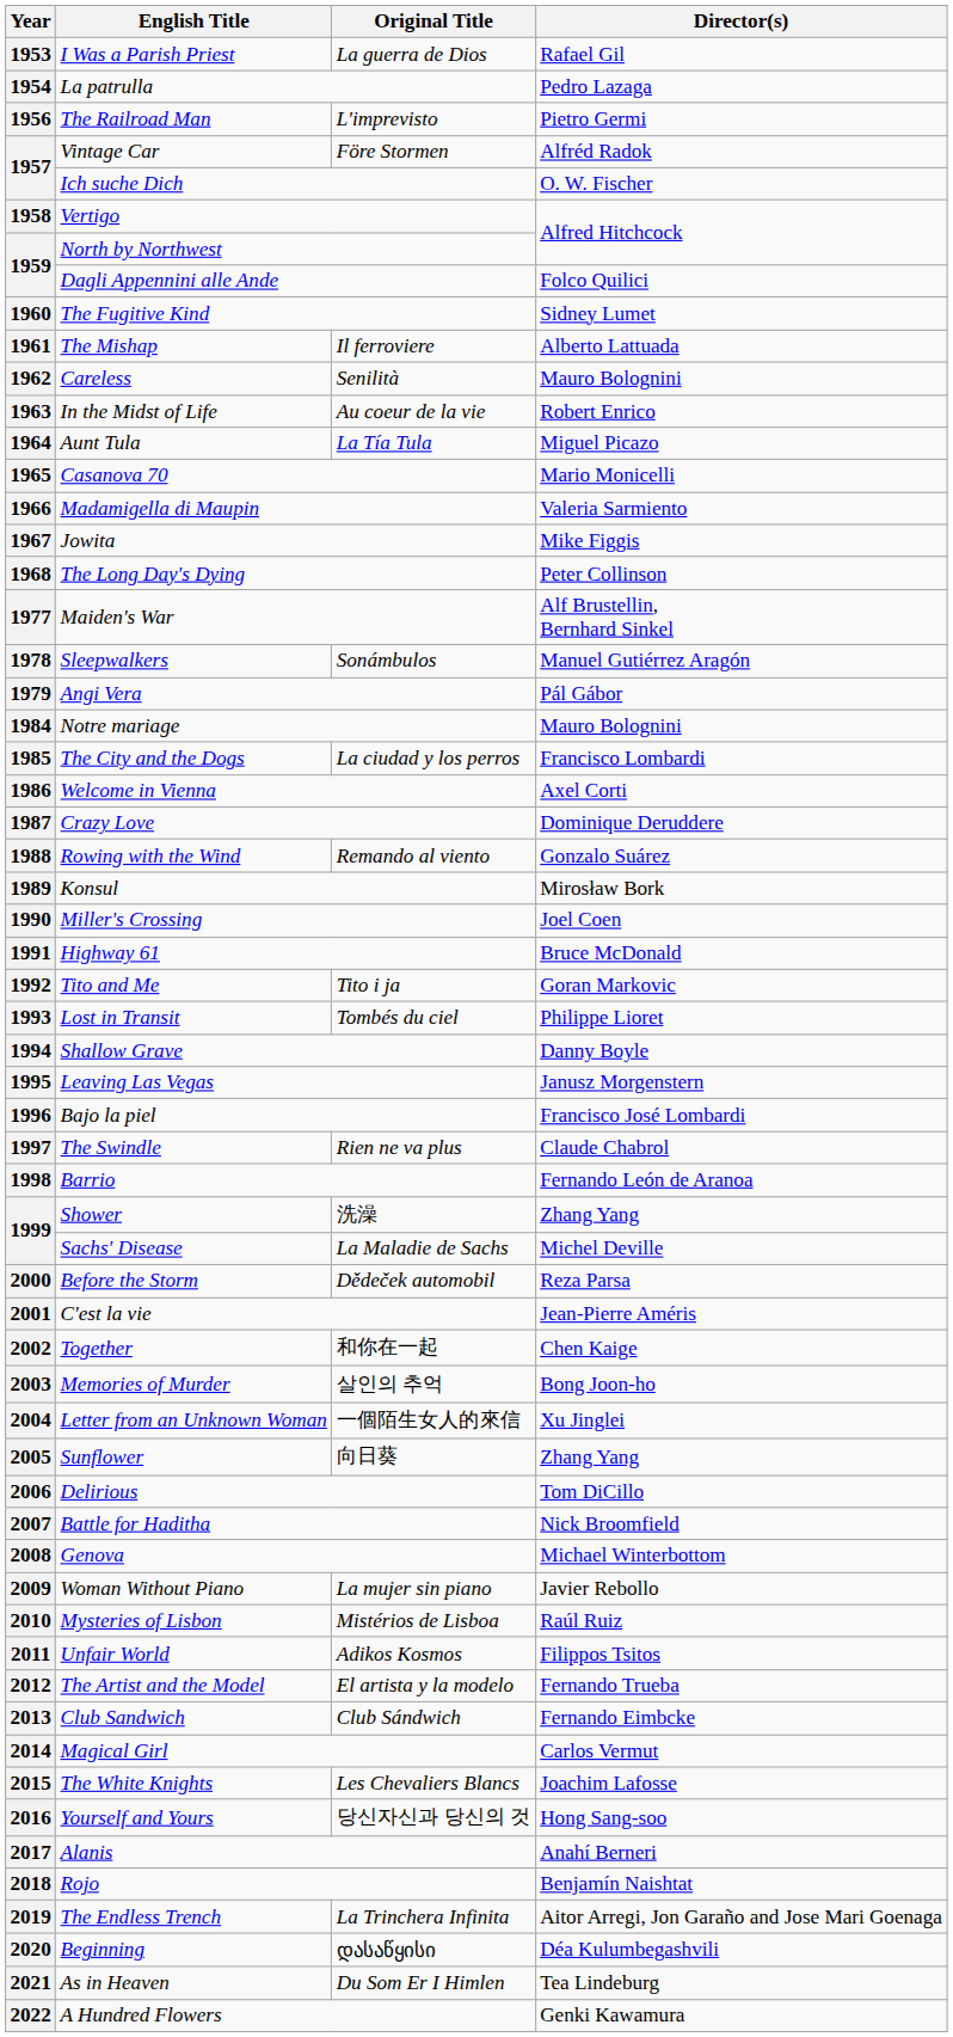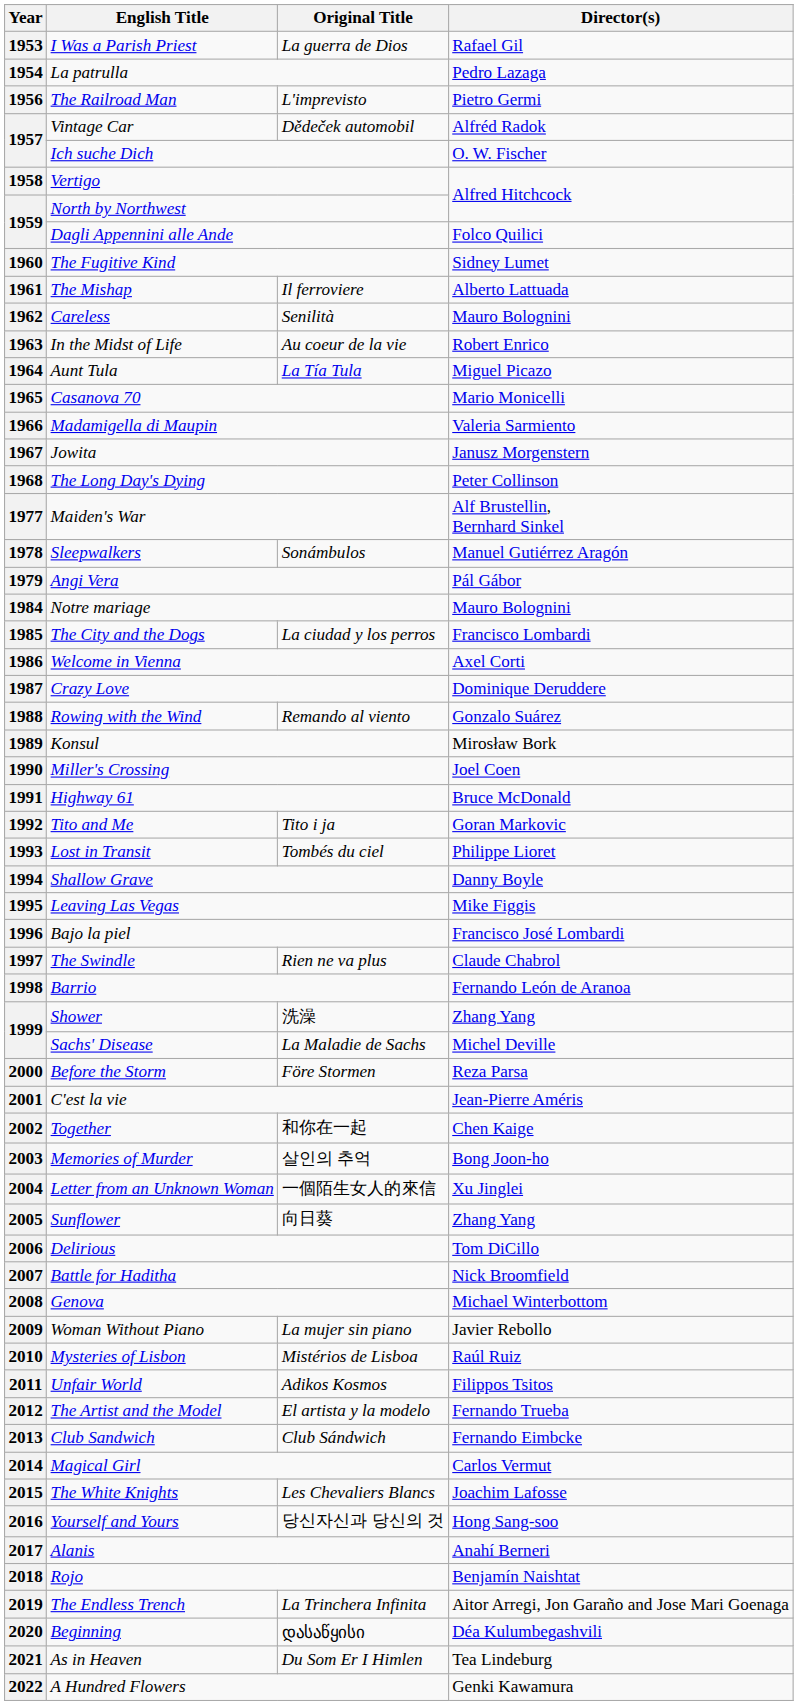1957 / Vintage Car | Original Title: Före Stormen -> Dědeček automobil
1967 | Director(s): Mike Figgis -> Janusz Morgenstern
1995 | Director(s): Janusz Morgenstern -> Mike Figgis
2000 | Original Title: Dědeček automobil -> Före Stormen
